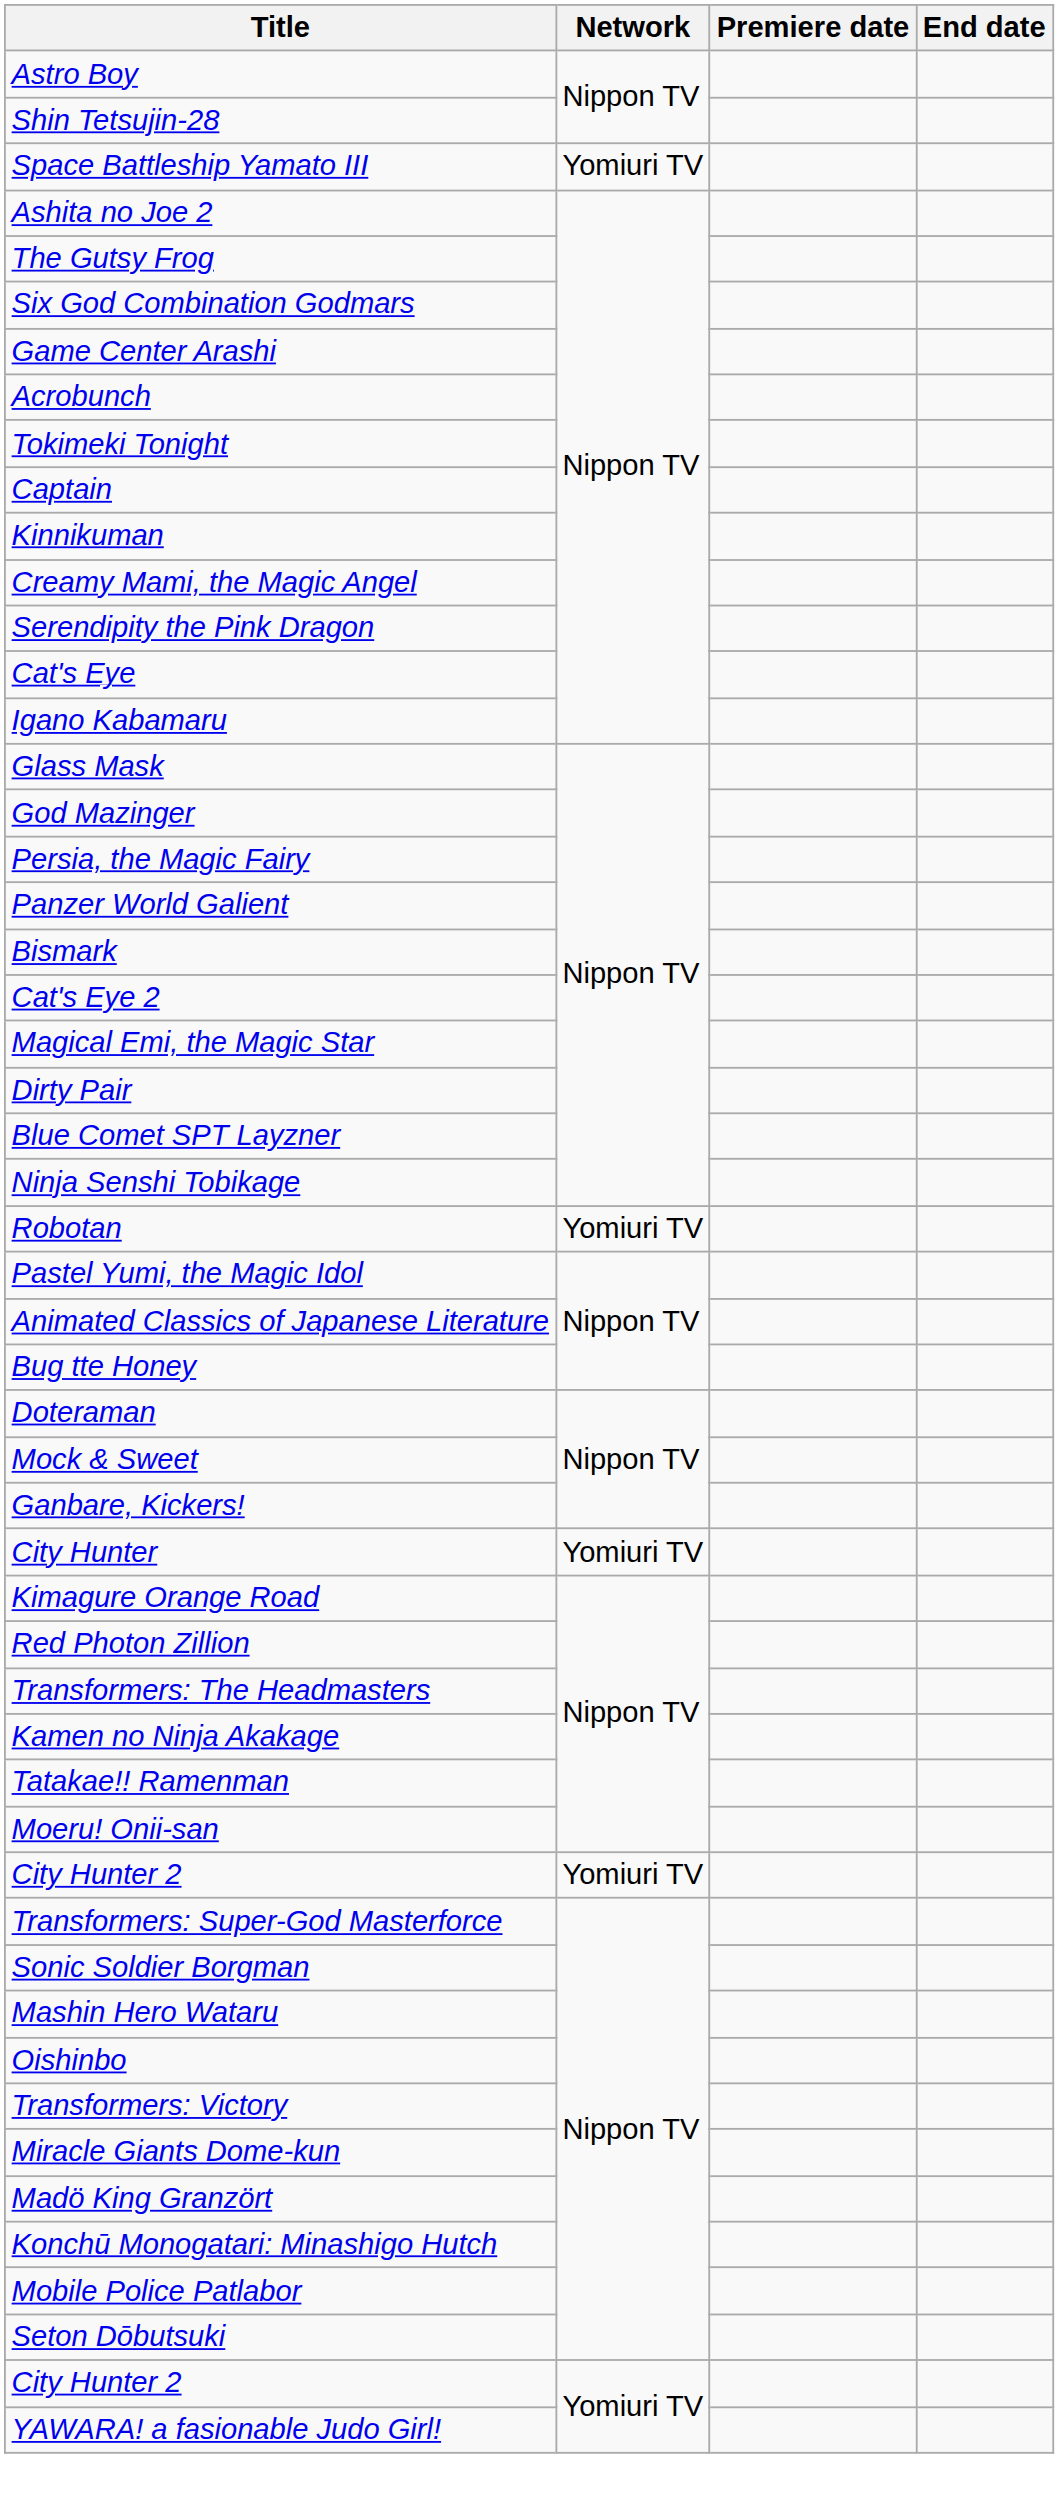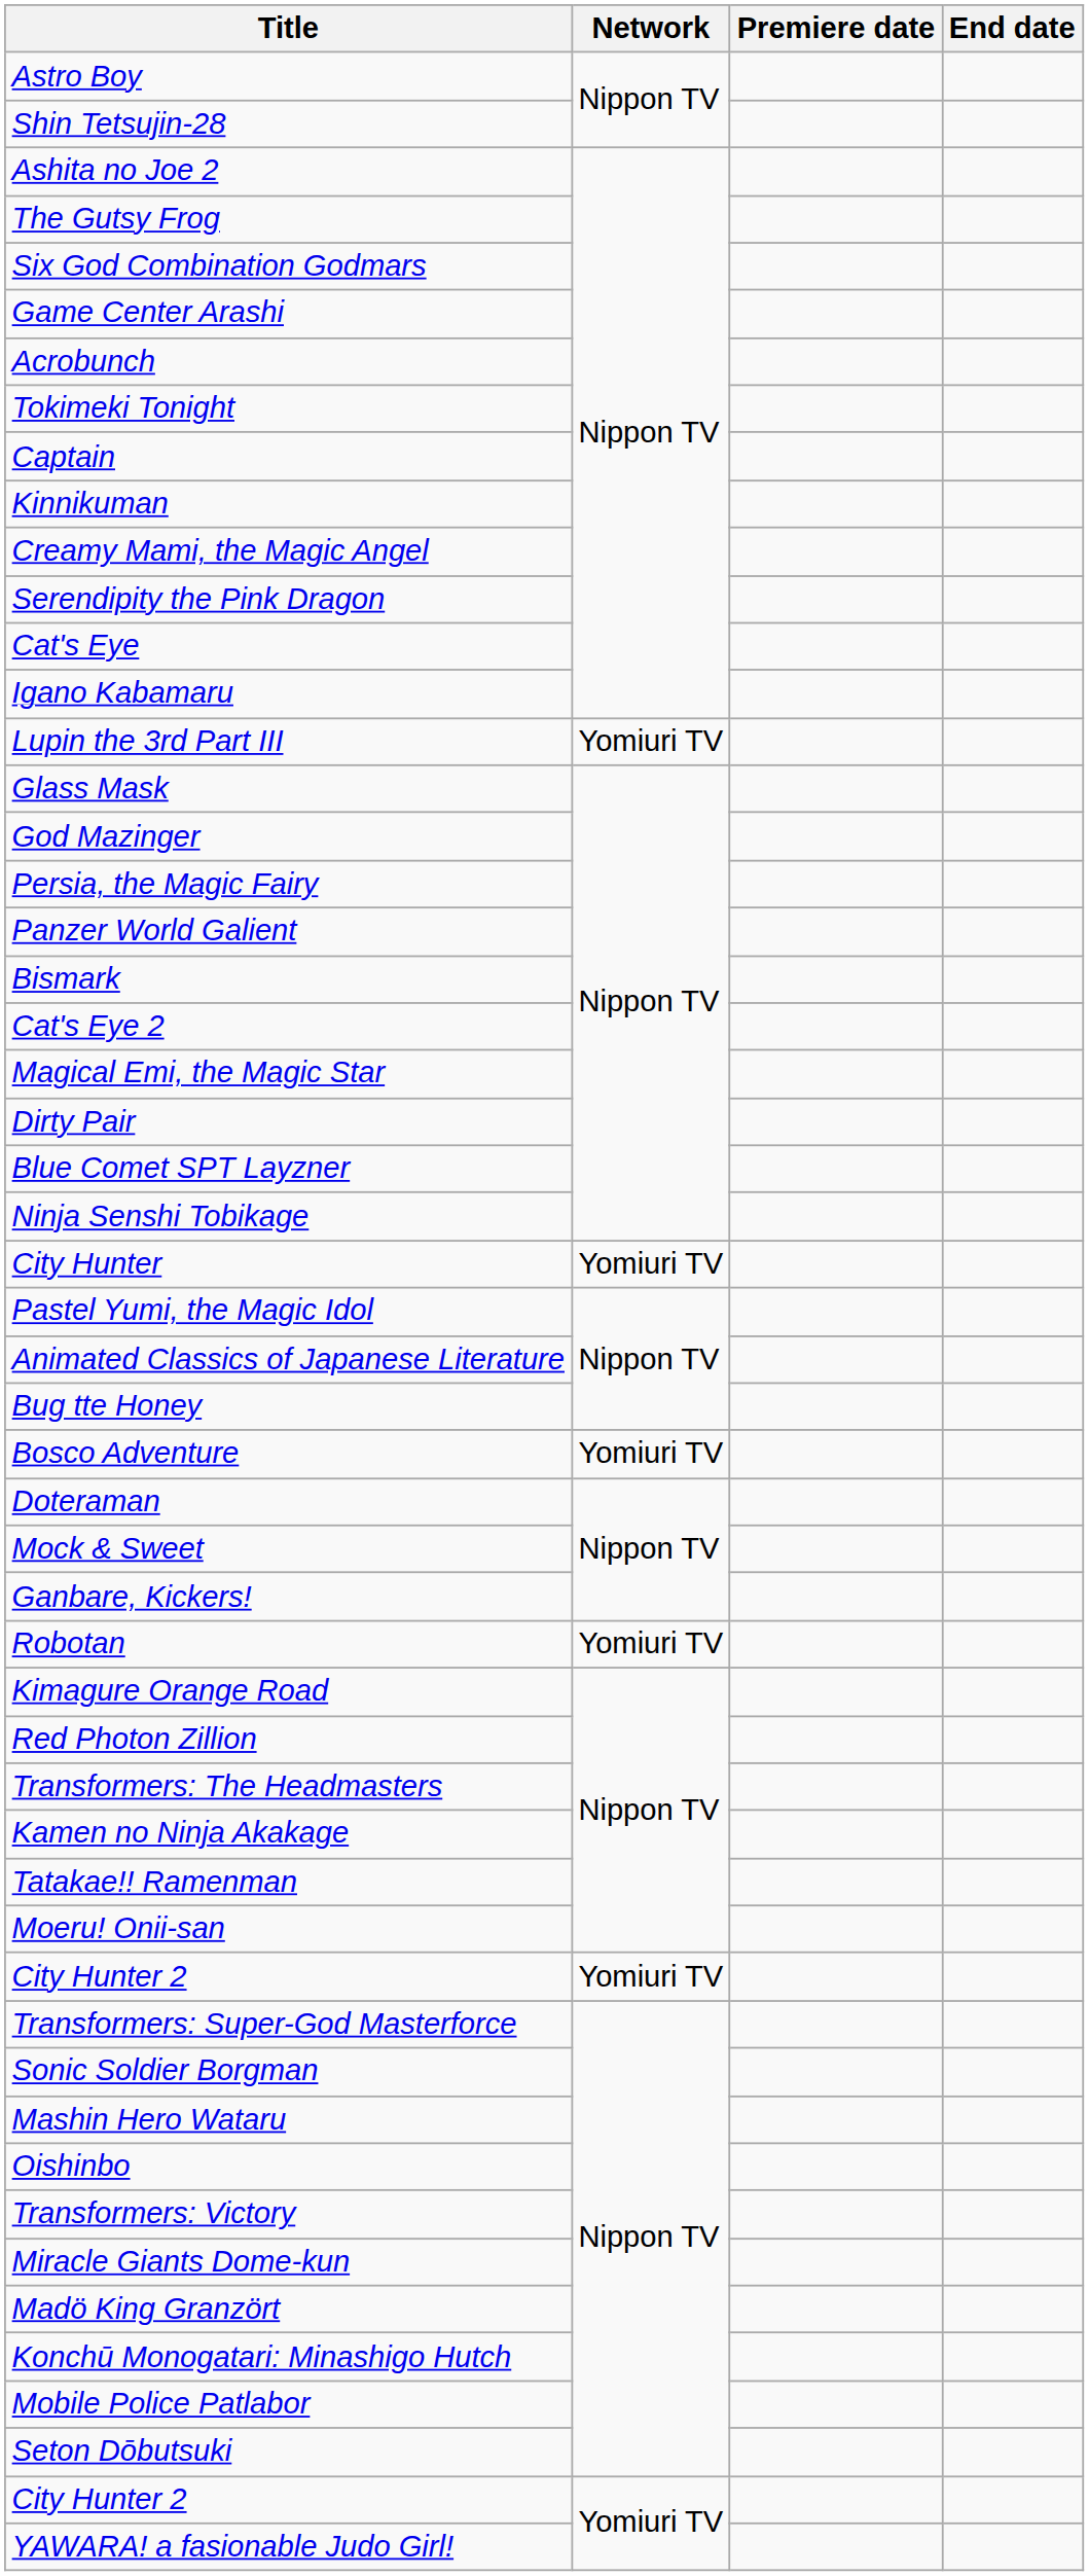- row: Space Battleship Yamato III | Yomiuri TV
+ row: Lupin the 3rd Part III | Yomiuri TV
rows swapped: Robotan <-> City Hunter
+ row: Bosco Adventure | Yomiuri TV
